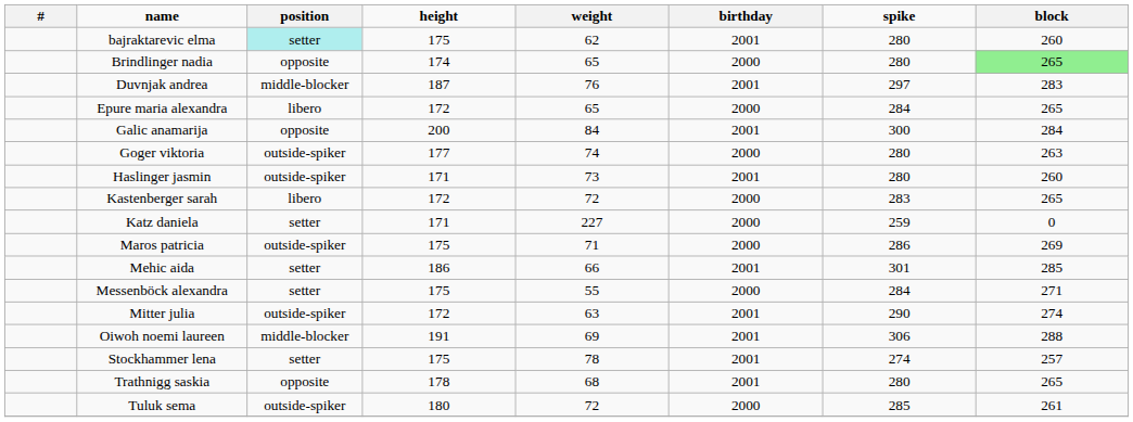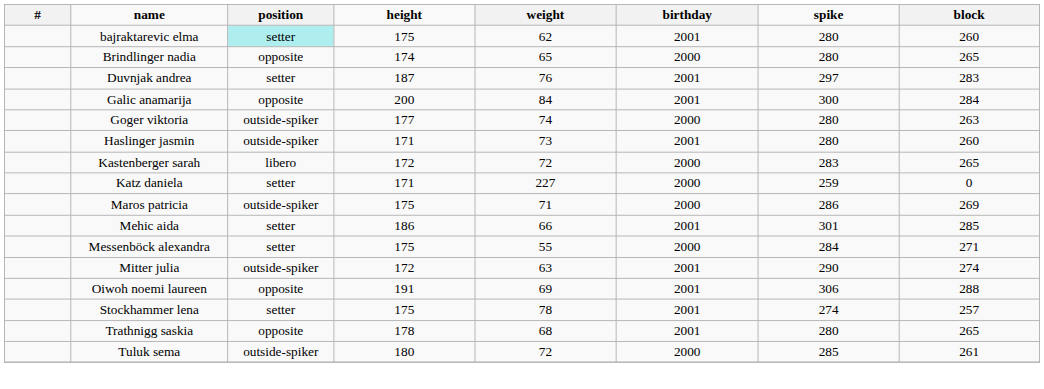Brindlinger nadia | block: lightgreen background -> no background
Duvnjak andrea | position: middle-blocker -> setter
- row: Epure maria alexandra | libero | 172 | 65 | 2000 | 284 | 265
Oiwoh noemi laureen | position: middle-blocker -> opposite
